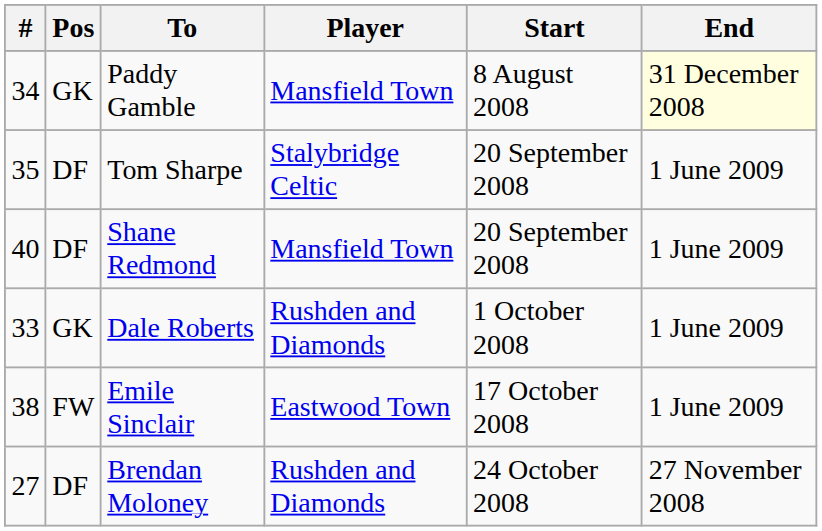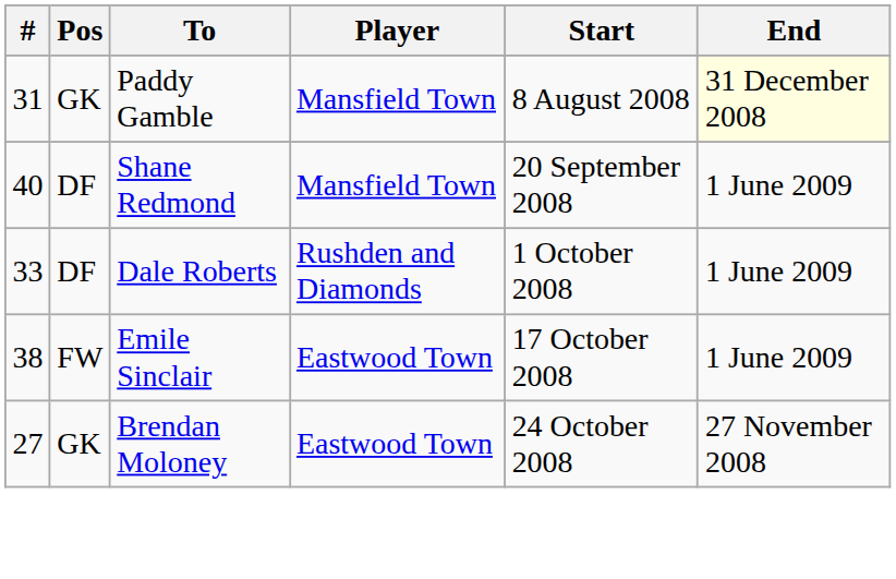Paddy Gamble | #: 34 -> 31
- row: 35 | DF | Tom Sharpe | Stalybridge Celtic | 20 September 2008 | 1 June 2009
Dale Roberts | Pos: GK -> DF
Brendan Moloney | Pos: DF -> GK
Brendan Moloney | Player: Rushden and Diamonds -> Eastwood Town
